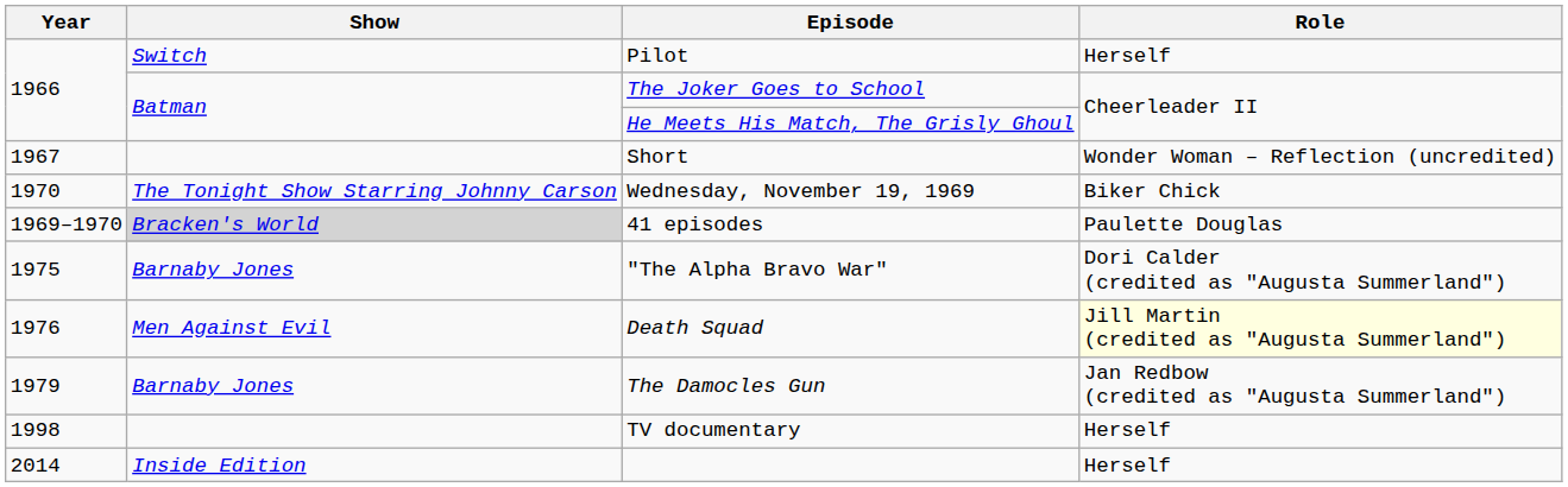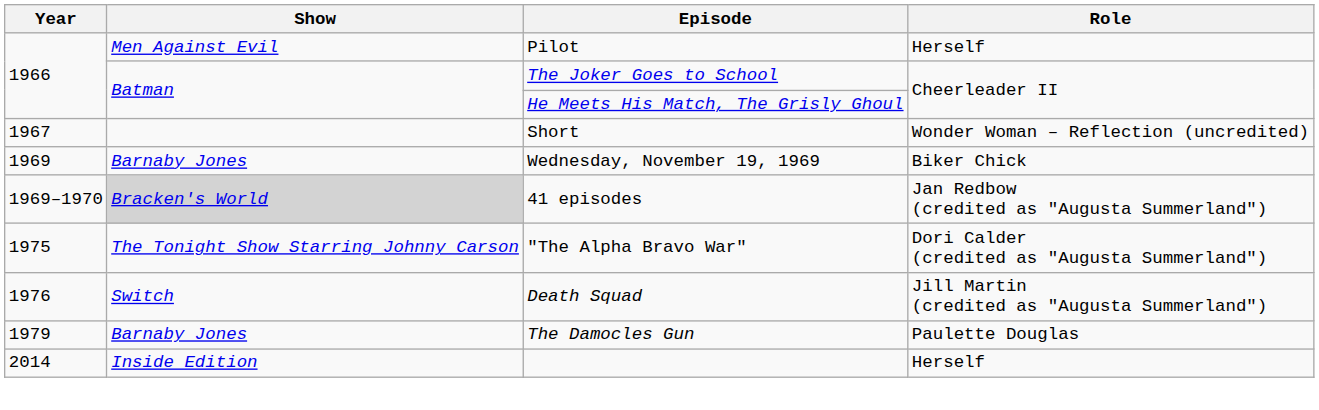Pilot | Show: Switch -> Men Against Evil
Wednesday, November 19, 1969 | Year: 1970 -> 1969
Wednesday, November 19, 1969 | Show: The Tonight Show Starring Johnny Carson -> Barnaby Jones
41 episodes | Role: Paulette Douglas -> Jan Redbow (credited as "Augusta Summerland")
"The Alpha Bravo War" | Show: Barnaby Jones -> The Tonight Show Starring Johnny Carson
Death Squad | Show: Men Against Evil -> Switch
Death Squad | Role: lightyellow background -> no background
The Damocles Gun | Role: Jan Redbow (credited as "Augusta Summerland") -> Paulette Douglas
- row: 1998 | TV documentary | Herself
